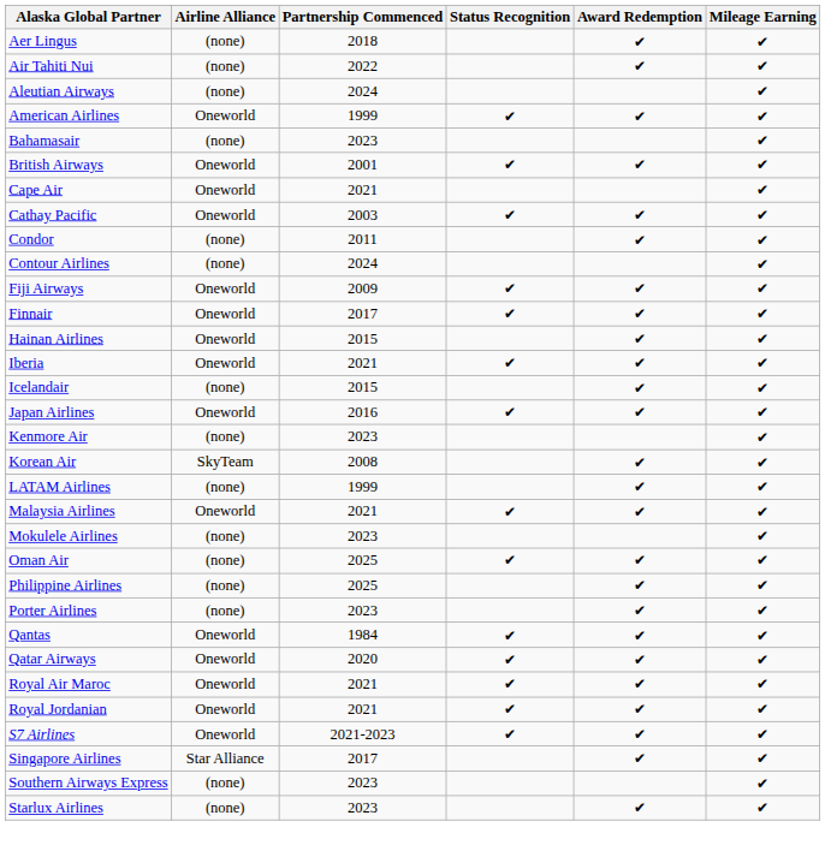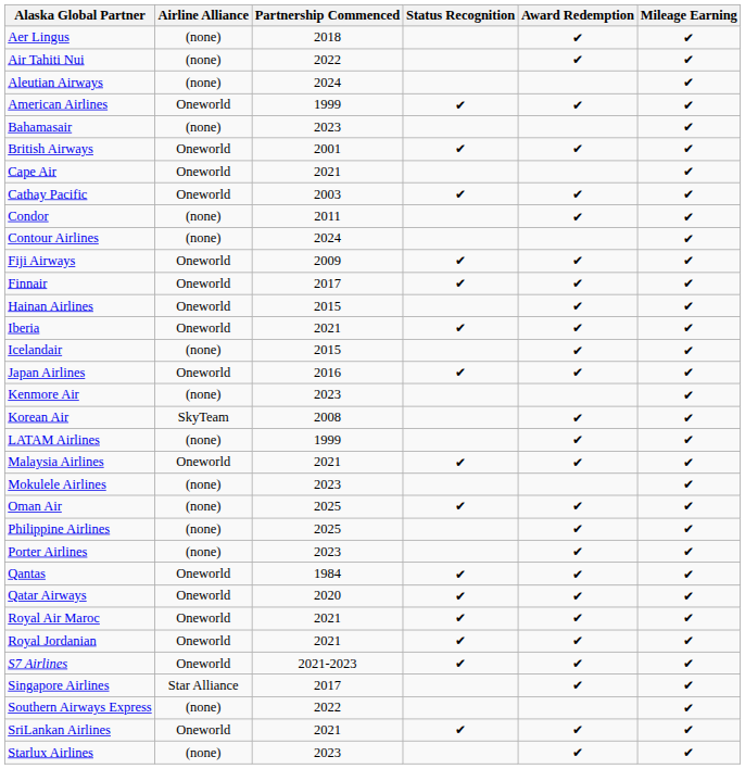Southern Airways Express | Partnership Commenced: 2023 -> 2022
+ row: SriLankan Airlines | Oneworld | 2021 | ✔ | ✔ | ✔
